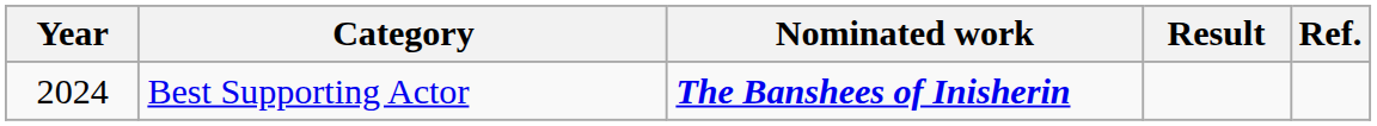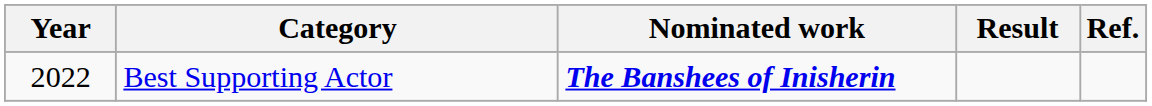Best Supporting Actor | Year: 2024 -> 2022
